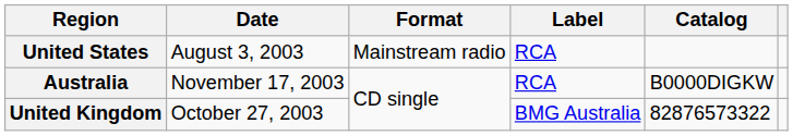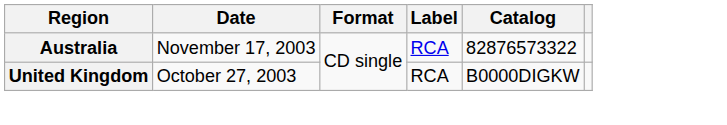- row: United States | August 3, 2003 | Mainstream radio | RCA
Australia | Catalog: B0000DIGKW -> 82876573322
United Kingdom | Label: BMG Australia -> RCA
United Kingdom | Catalog: 82876573322 -> B0000DIGKW
